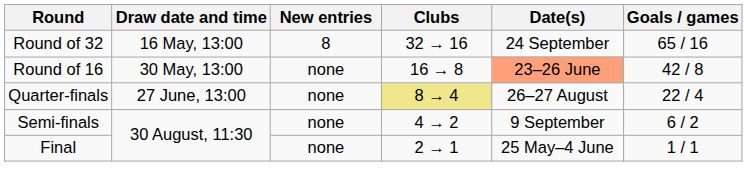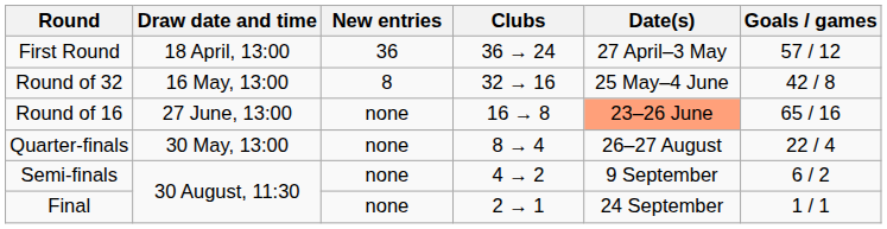+ row: First Round | 18 April, 13:00 | 36 | 36 → 24 | 27 April–3 May | 57 / 12
Round of 32 | Date(s): 24 September -> 25 May–4 June
Round of 32 | Goals / games: 65 / 16 -> 42 / 8
Round of 16 | Draw date and time: 30 May, 13:00 -> 27 June, 13:00
Round of 16 | Goals / games: 42 / 8 -> 65 / 16
Quarter-finals | Draw date and time: 27 June, 13:00 -> 30 May, 13:00
Quarter-finals | Clubs: khaki background -> no background
Final | Date(s): 25 May–4 June -> 24 September
